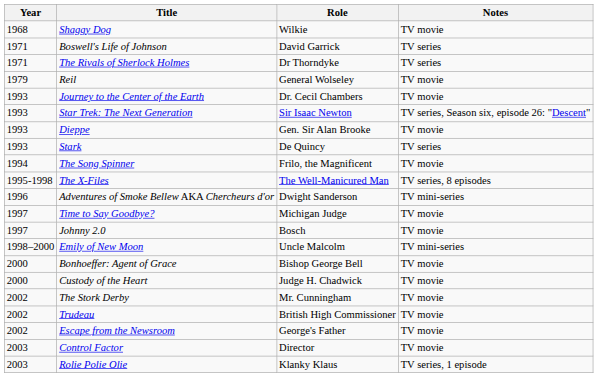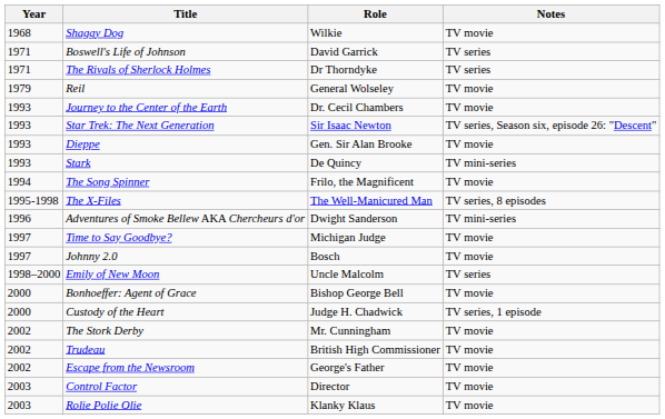Stark | Notes: TV series -> TV mini-series
Emily of New Moon | Notes: TV mini-series -> TV series
Custody of the Heart | Notes: TV movie -> TV series, 1 episode
Rolie Polie Olie | Notes: TV series, 1 episode -> TV movie
